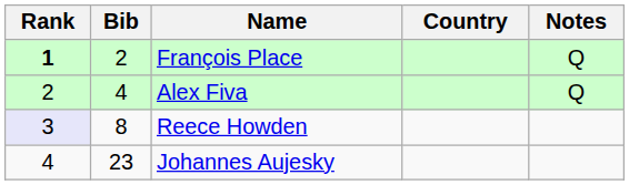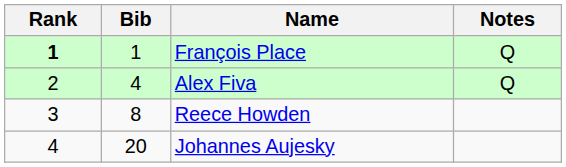- column: Country
François Place | Bib: 2 -> 1
Reece Howden | Rank: lavender background -> no background
Johannes Aujesky | Bib: 23 -> 20
